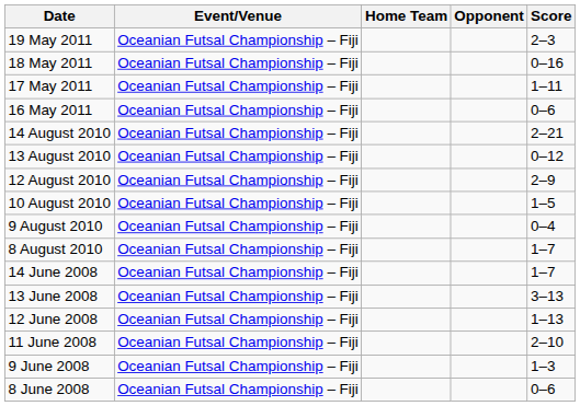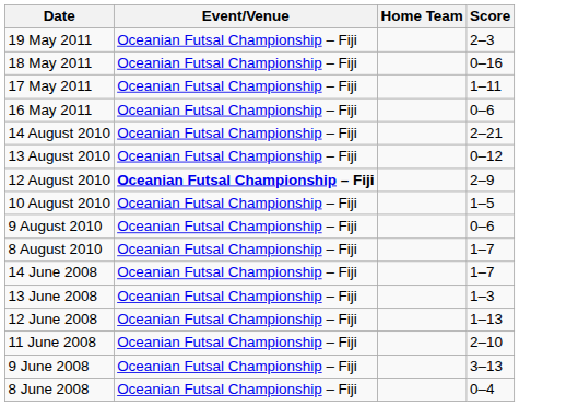- column: Opponent
12 August 2010 | Event/Venue: normal -> bold
9 August 2010 | Score: 0–4 -> 0–6
13 June 2008 | Score: 3–13 -> 1–3
9 June 2008 | Score: 1–3 -> 3–13
8 June 2008 | Score: 0–6 -> 0–4
